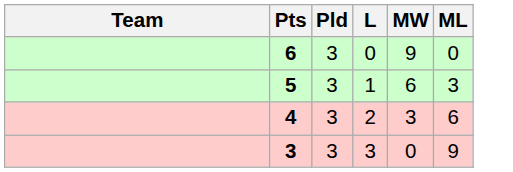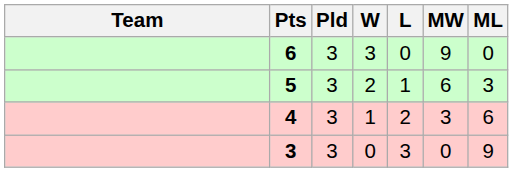+ column: W | 3 | 2 | 1 | 0
